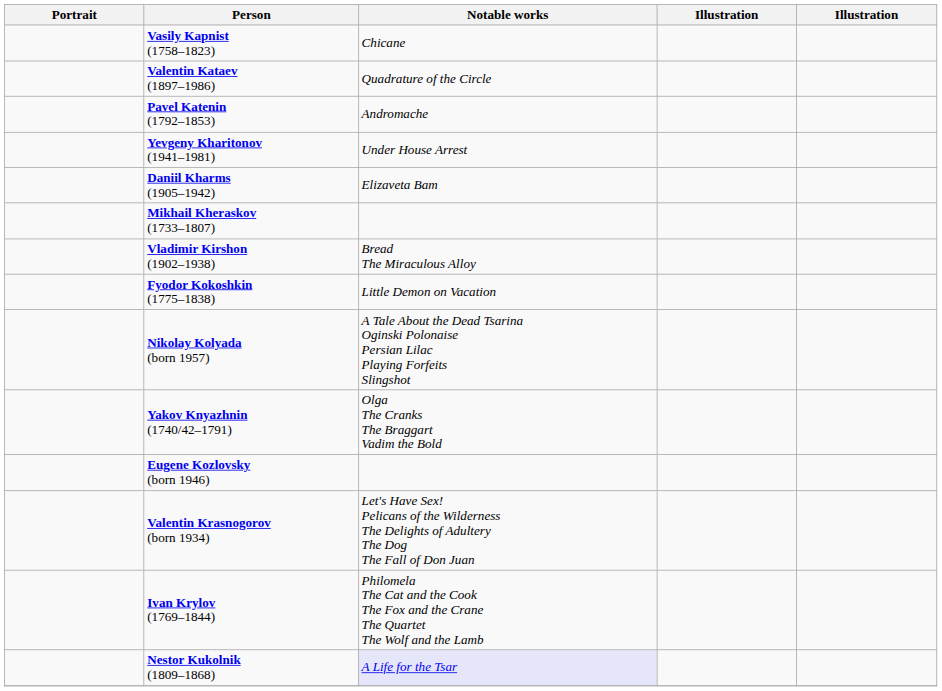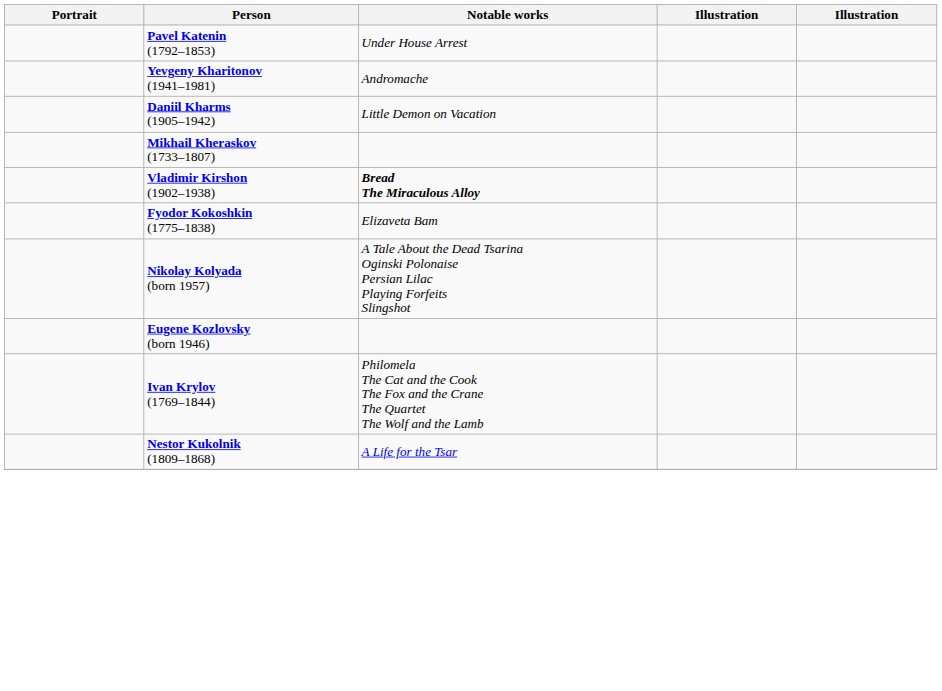- row: Vasily Kapnist (1758–1823) | Chicane
- row: Valentin Kataev (1897–1986) | Quadrature of the Circle
Pavel Katenin (1792–1853) | Notable works: Andromache -> Under House Arrest
Yevgeny Kharitonov (1941–1981) | Notable works: Under House Arrest -> Andromache
Daniil Kharms (1905–1942) | Notable works: Elizaveta Bam -> Little Demon on Vacation
Vladimir Kirshon (1902–1938) | Notable works: normal -> bold
Fyodor Kokoshkin (1775–1838) | Notable works: Little Demon on Vacation -> Elizaveta Bam
- row: Yakov Knyazhnin (1740/42–1791) | Olga The Cranks The Braggart Vadim the Bold
- row: Valentin Krasnogorov (born 1934) | Let's Have Sex! Pelicans of the Wilderness The Delights of Adultery The Dog The Fall of Don Juan
Nestor Kukolnik (1809–1868) | Notable works: lavender background -> no background
